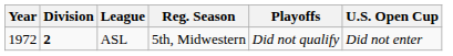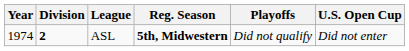ASL | Year: 1972 -> 1974
ASL | Reg. Season: normal -> bold
